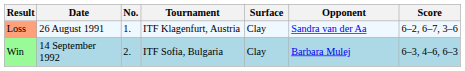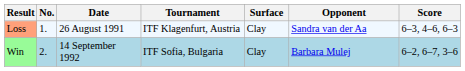columns swapped: No. <-> Date
Loss | Score: 6–2, 6–7, 3–6 -> 6–3, 4–6, 6–3
Win | Score: 6–3, 4–6, 6–3 -> 6–2, 6–7, 3–6
